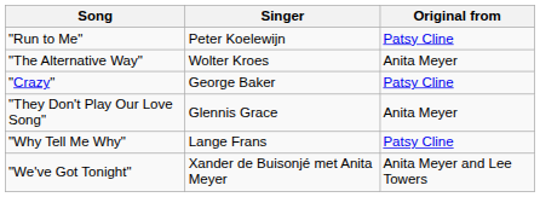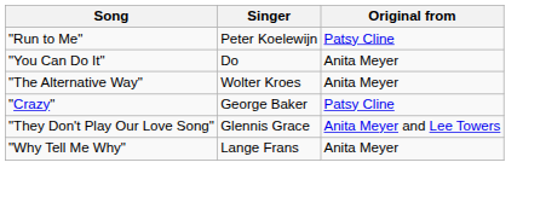+ row: "You Can Do It" | Do | Anita Meyer
"They Don't Play Our Love Song" | Original from: Anita Meyer -> Anita Meyer and Lee Towers
"Why Tell Me Why" | Original from: Patsy Cline -> Anita Meyer
- row: "We've Got Tonight" | Xander de Buisonjé met Anita Meyer | Anita Meyer and Lee Towers
